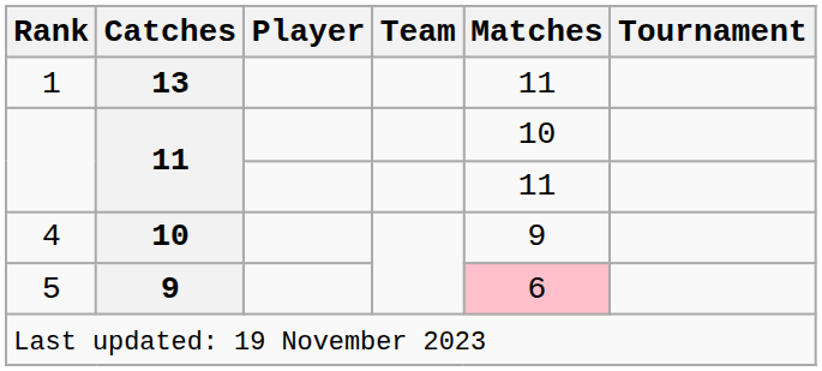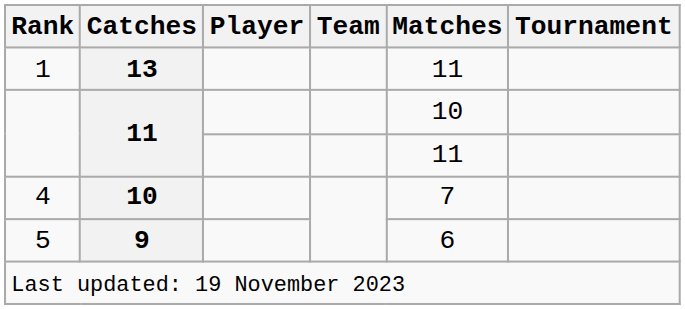4 | Matches: 9 -> 7
5 | Matches: pink background -> no background
